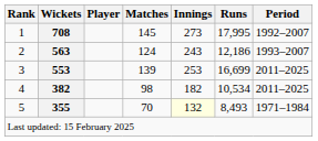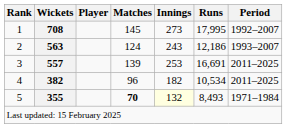3 | Wickets: 553 -> 557
3 | Runs: 16,699 -> 16,691
4 | Matches: 98 -> 96
5 | Matches: normal -> bold
